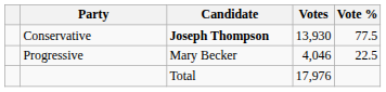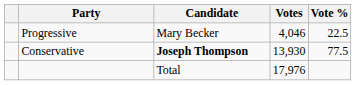rows swapped: Conservative <-> Progressive
